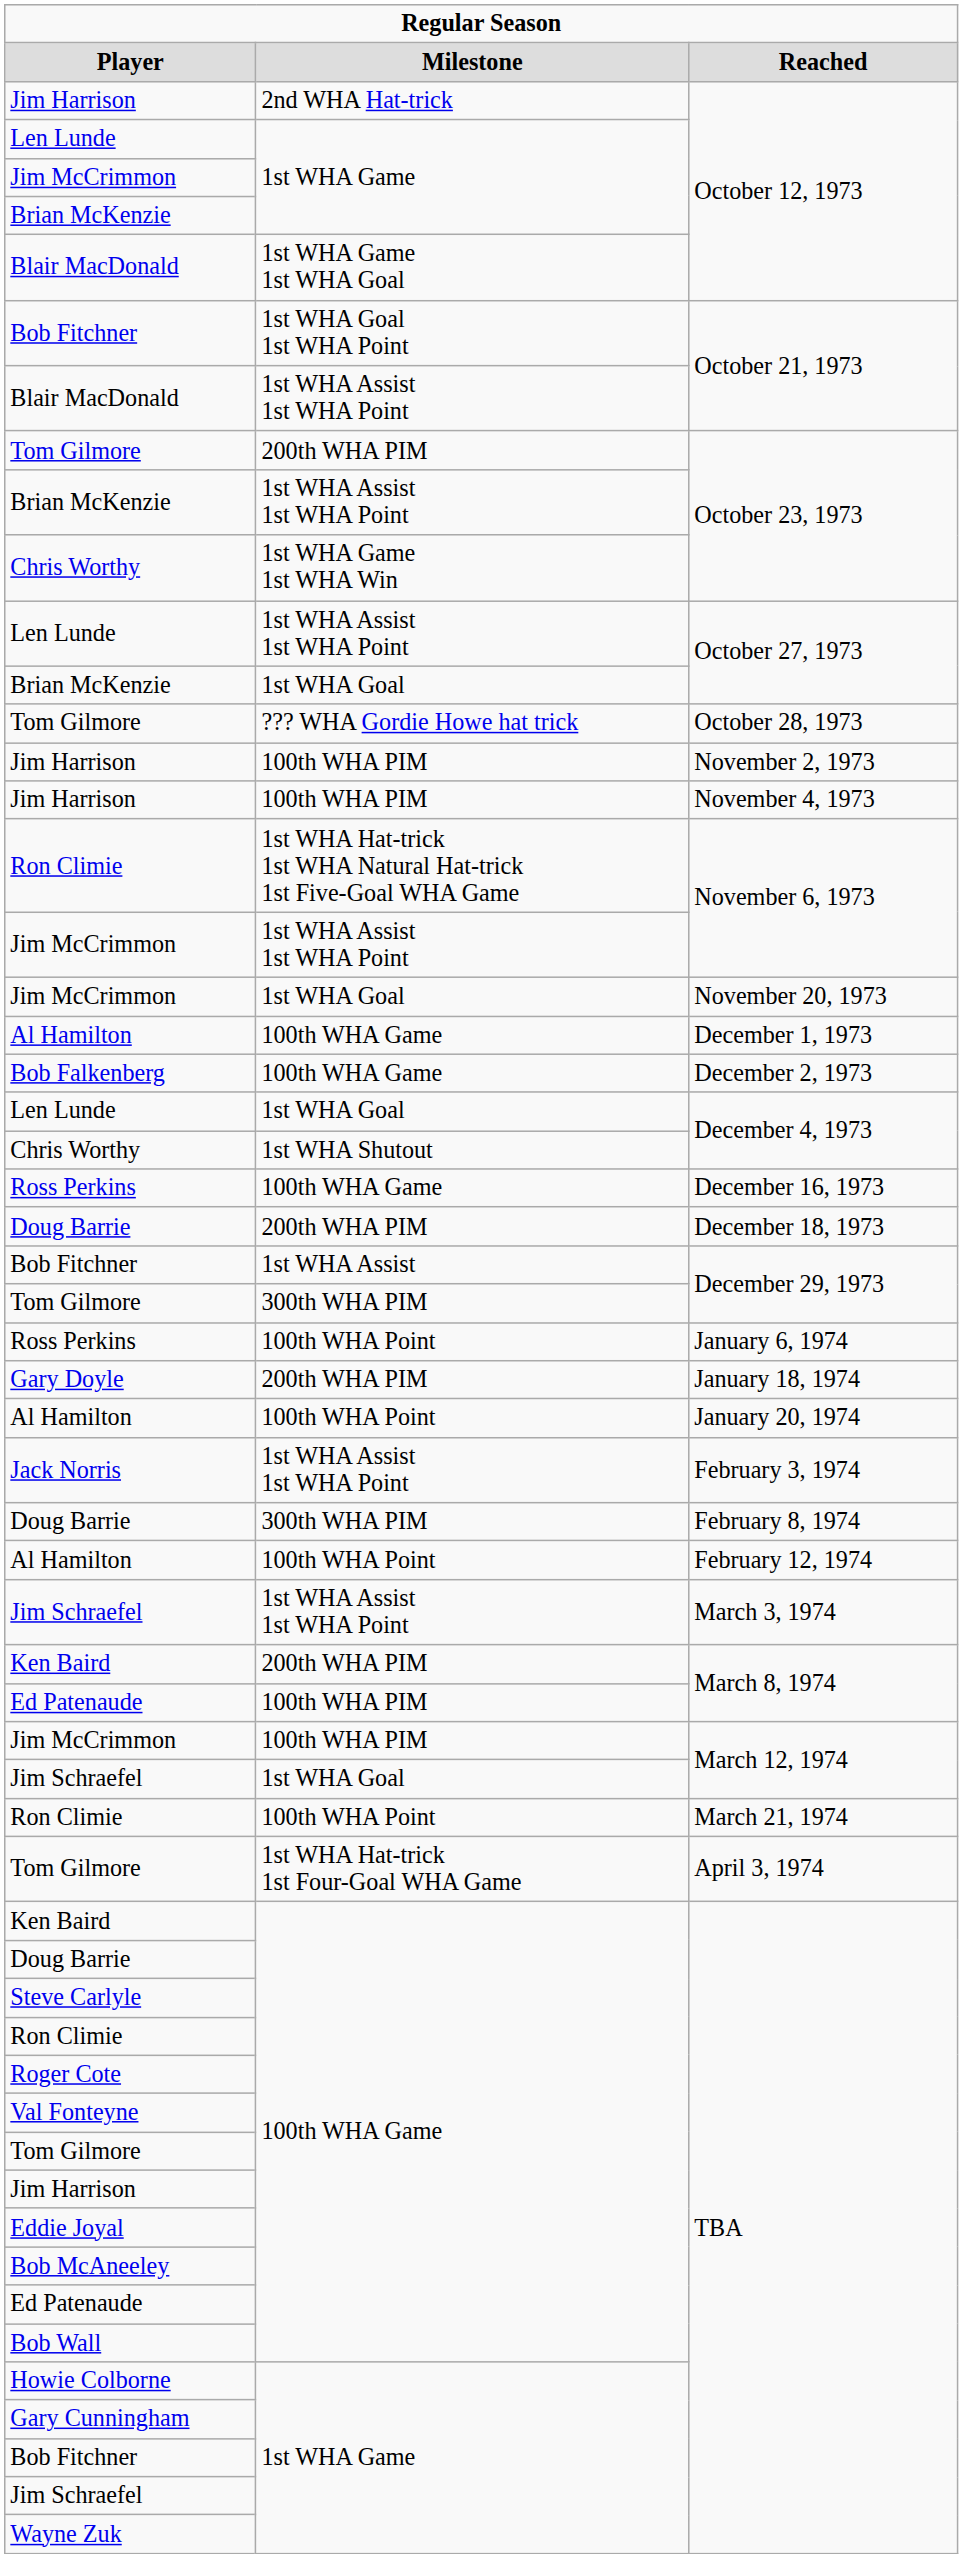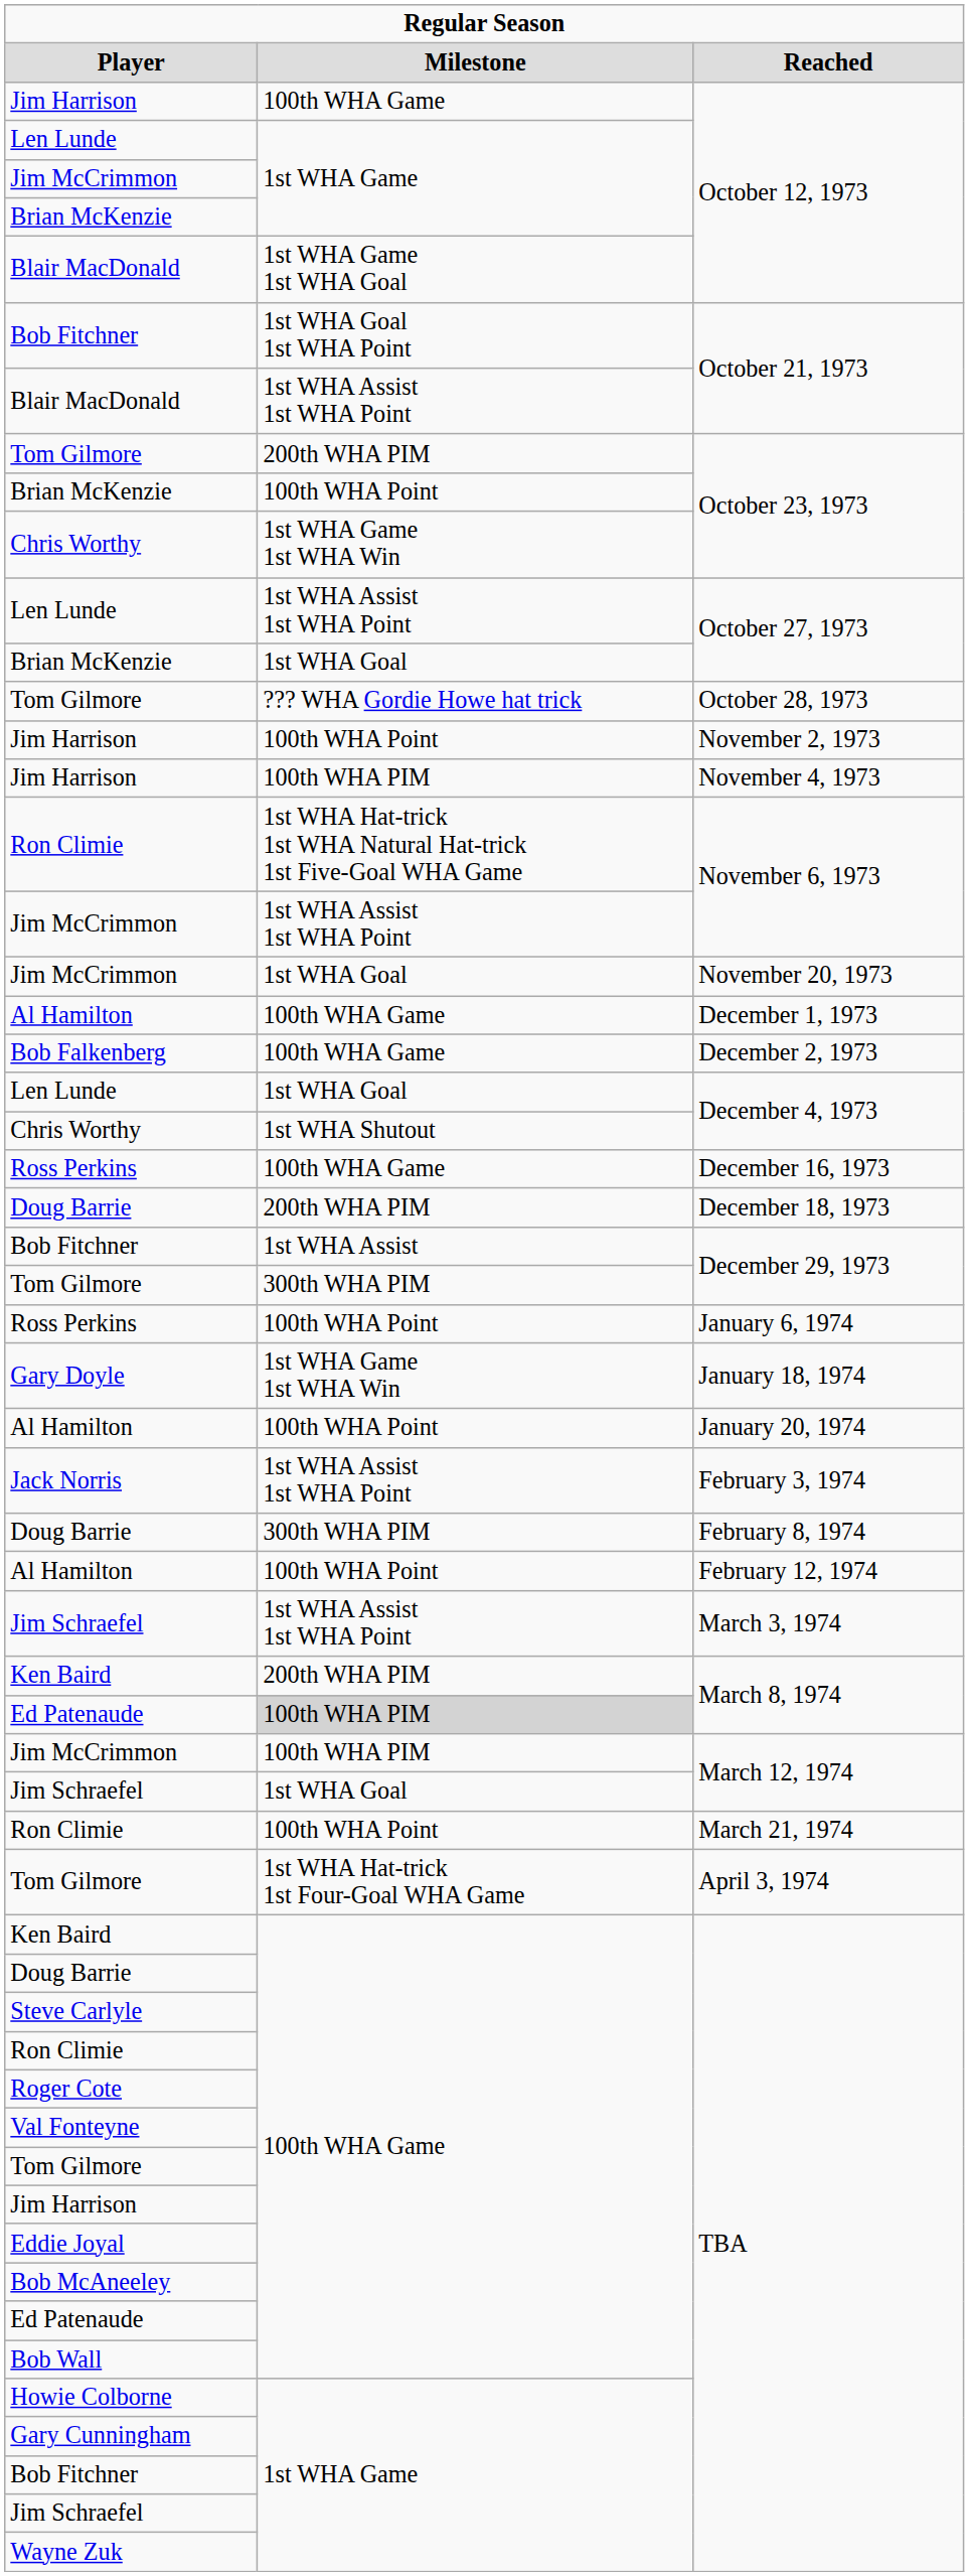Jim Harrison / October 12, 1973 | column 2: 2nd WHA Hat-trick -> 100th WHA Game
Brian McKenzie / October 23, 1973 | column 2: 1st WHA Assist 1st WHA Point -> 100th WHA Point
Jim Harrison / November 2, 1973 | column 2: 100th WHA PIM -> 100th WHA Point
Gary Doyle | column 2: 200th WHA PIM -> 1st WHA Game 1st WHA Win
Ed Patenaude / March 8, 1974 | column 2: no background -> lightgrey background
